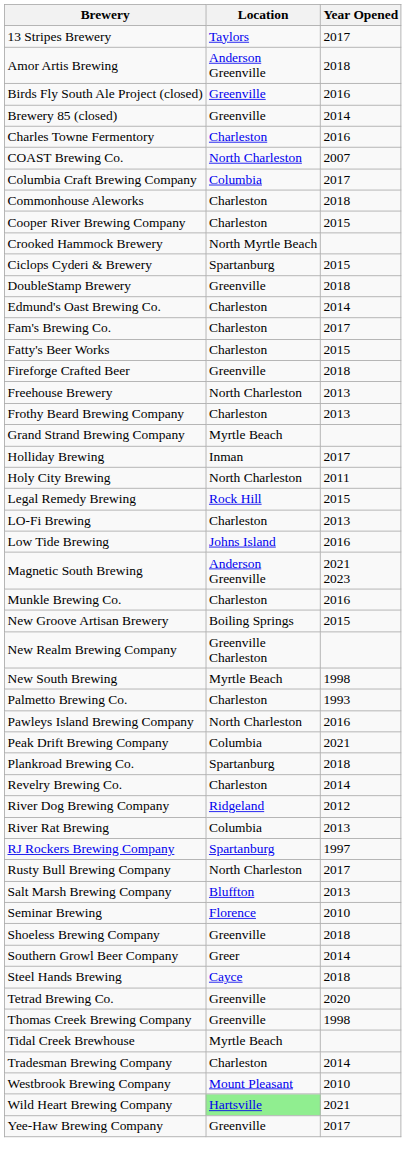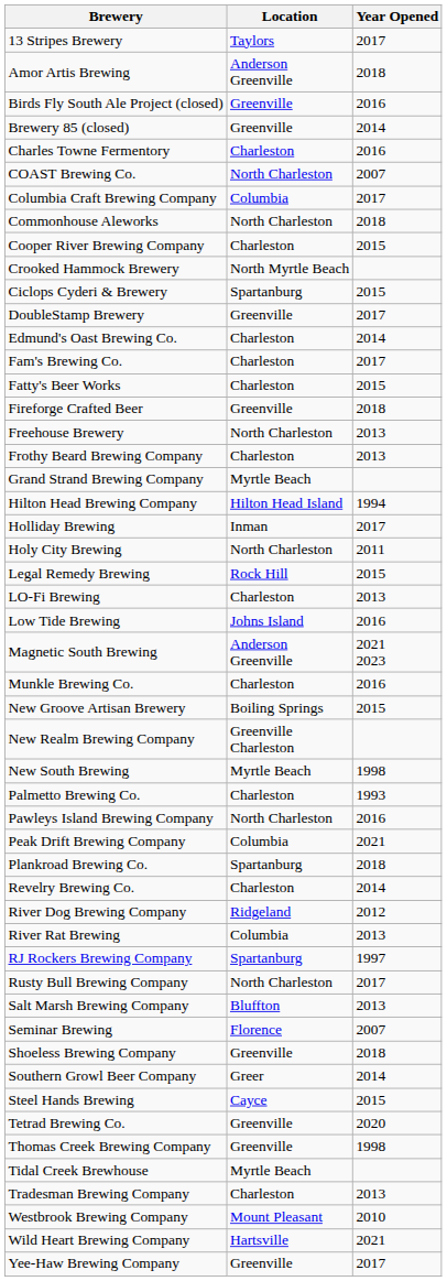Commonhouse Aleworks | Location: Charleston -> North Charleston
DoubleStamp Brewery | Year Opened: 2018 -> 2017
+ row: Hilton Head Brewing Company | Hilton Head Island | 1994
Seminar Brewing | Year Opened: 2010 -> 2007
Steel Hands Brewing | Year Opened: 2018 -> 2015
Tradesman Brewing Company | Year Opened: 2014 -> 2013
Wild Heart Brewing Company | Location: lightgreen background -> no background
